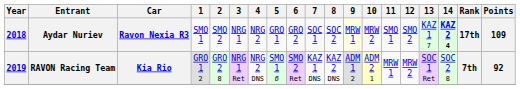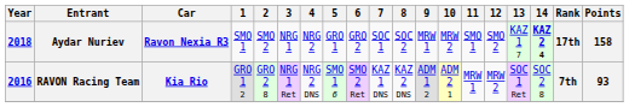Aydar Nuriev | 9: lightyellow background -> no background
Aydar Nuriev | Points: 109 -> 158
RAVON Racing Team | Year: 2019 -> 2016
RAVON Racing Team | Points: 92 -> 93
